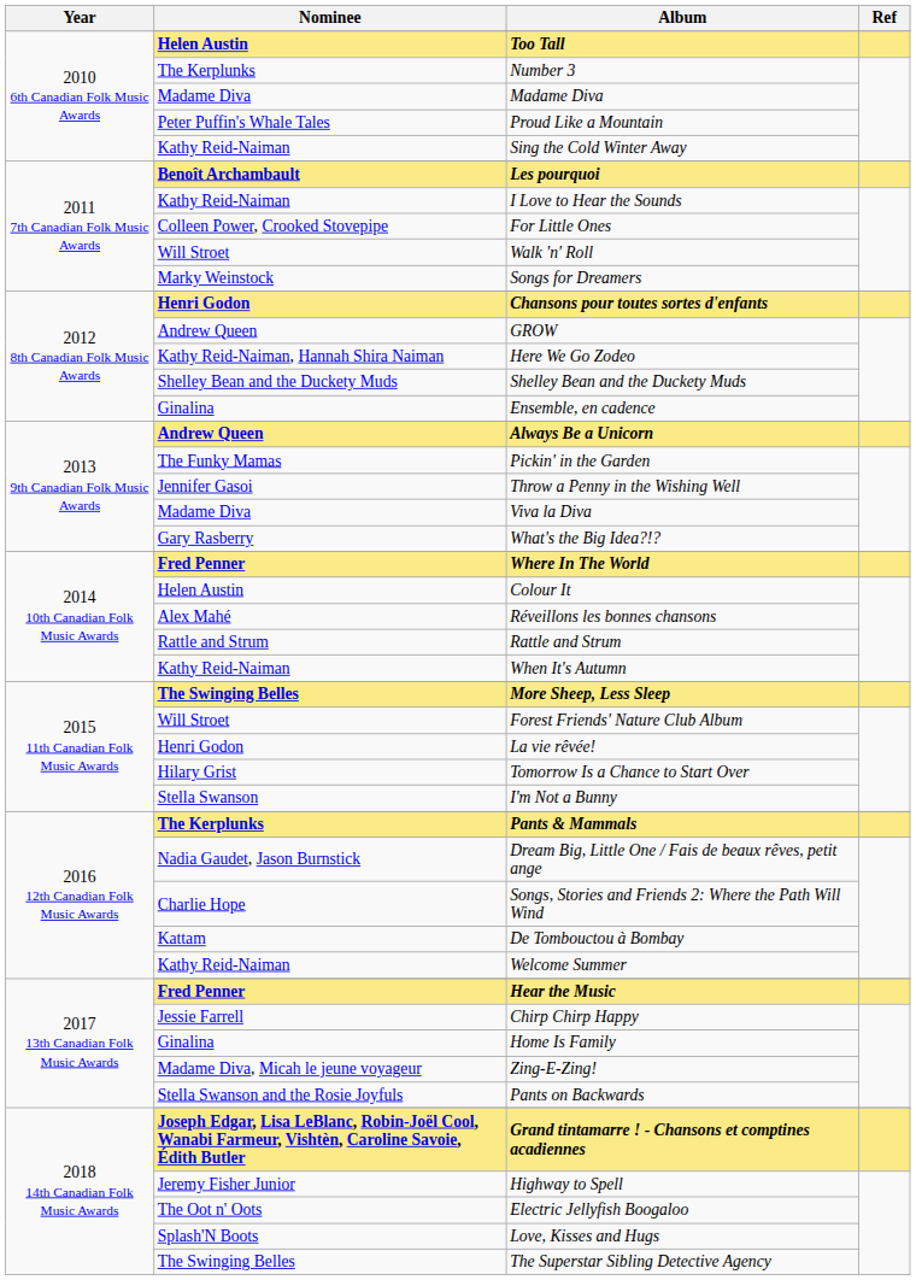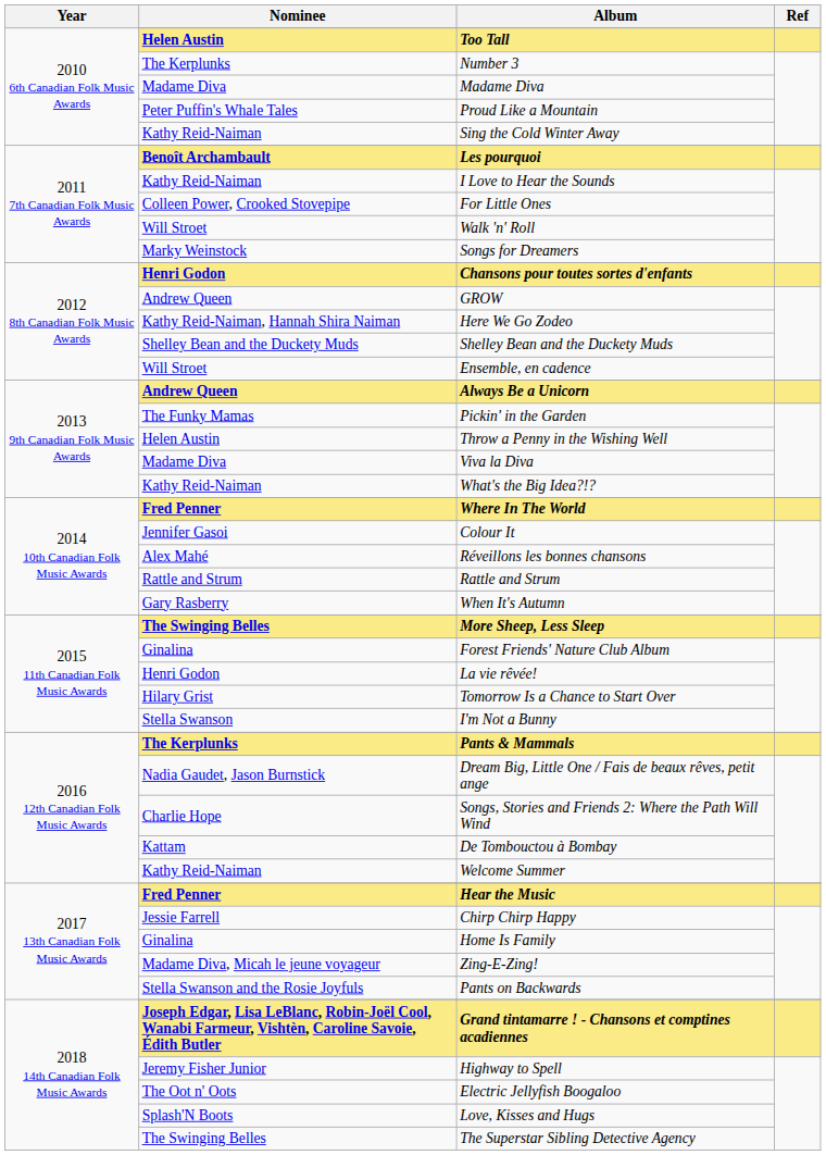Ensemble, en cadence | Nominee: Ginalina -> Will Stroet
Throw a Penny in the Wishing Well | Nominee: Jennifer Gasoi -> Helen Austin
What's the Big Idea?!? | Nominee: Gary Rasberry -> Kathy Reid-Naiman
Colour It | Nominee: Helen Austin -> Jennifer Gasoi
When It's Autumn | Nominee: Kathy Reid-Naiman -> Gary Rasberry
Forest Friends' Nature Club Album | Nominee: Will Stroet -> Ginalina
